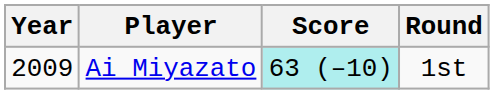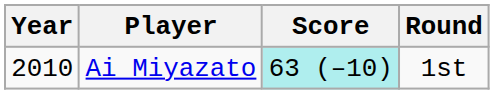Ai Miyazato | Year: 2009 -> 2010
